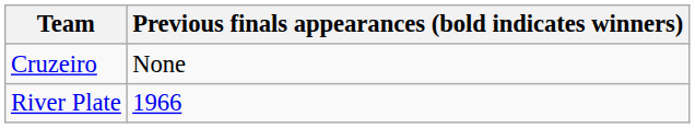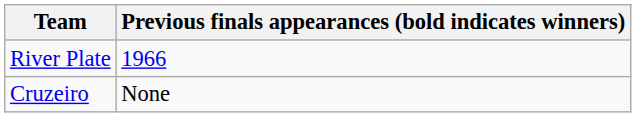rows swapped: Cruzeiro <-> River Plate
